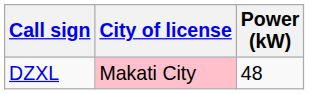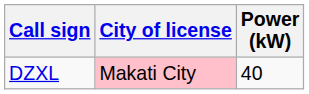DZXL | Power (kW): 48 -> 40
